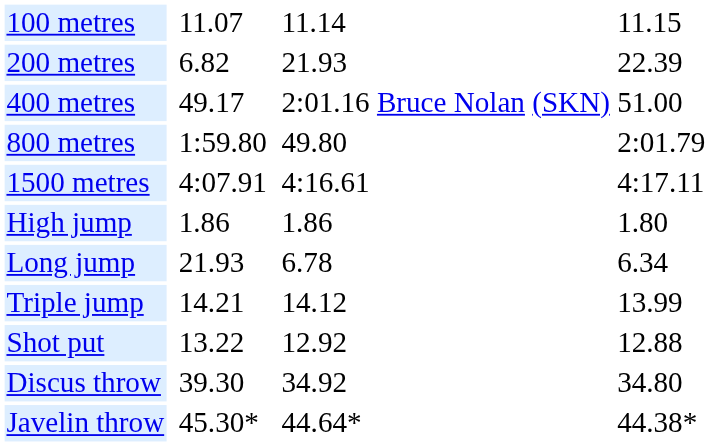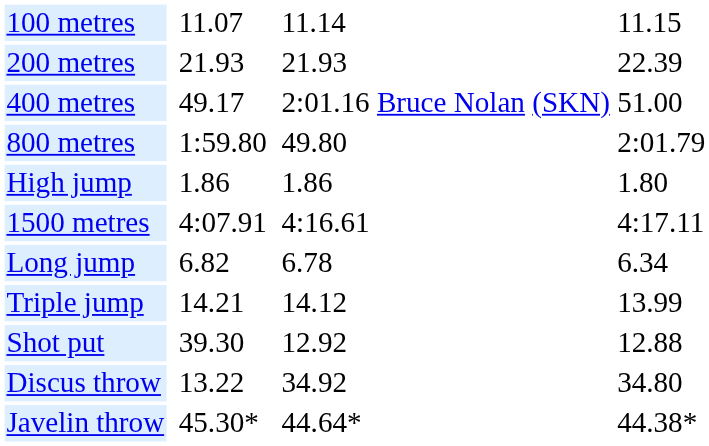200 metres | column 3: 6.82 -> 21.93
rows swapped: 1500 metres <-> High jump
Long jump | column 3: 21.93 -> 6.82
Shot put | column 3: 13.22 -> 39.30
Discus throw | column 3: 39.30 -> 13.22
